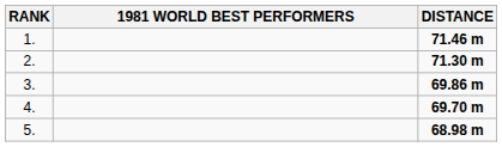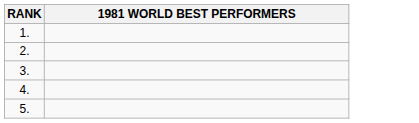- column: DISTANCE | 71.46 m | 71.30 m | 69.86 m | 69.70 m | 68.98 m
